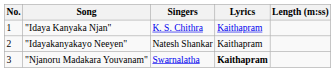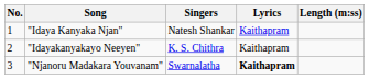"Idaya Kanyaka Njan" | Singers: K. S. Chithra -> Natesh Shankar
"Idayakanyakayo Neeyen" | Singers: Natesh Shankar -> K. S. Chithra
